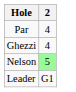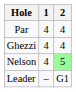+ column: 1 | 4 | 4 | 4 | –
